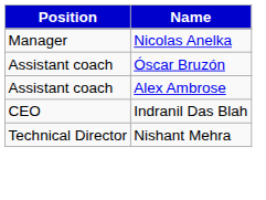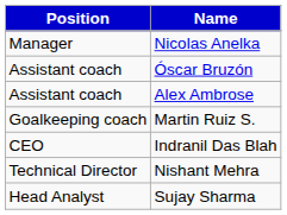+ row: Goalkeeping coach | Martin Ruiz S.
+ row: Head Analyst | Sujay Sharma
